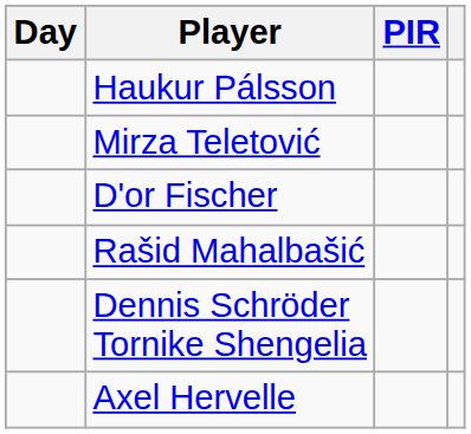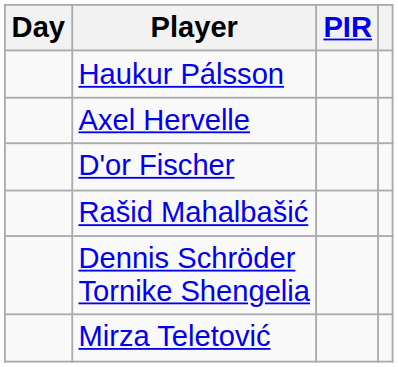rows swapped: Mirza Teletović <-> Axel Hervelle
